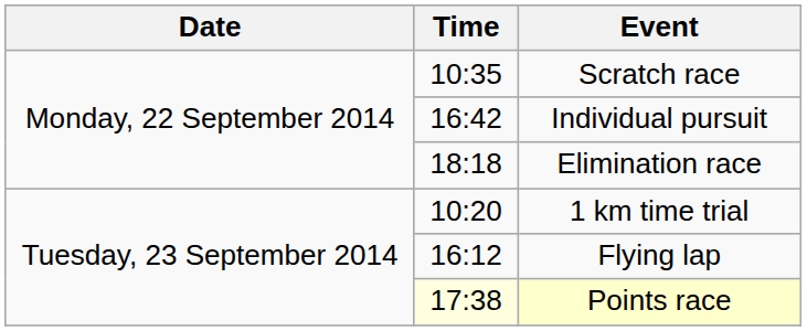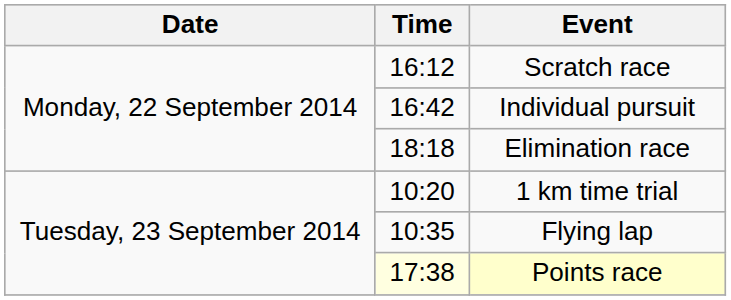Scratch race | Time: 10:35 -> 16:12
Flying lap | Time: 16:12 -> 10:35
